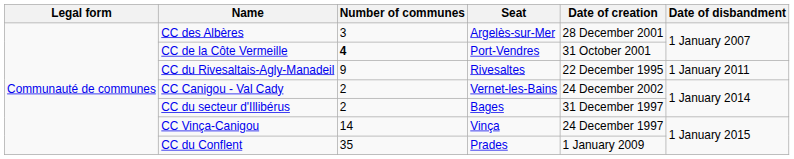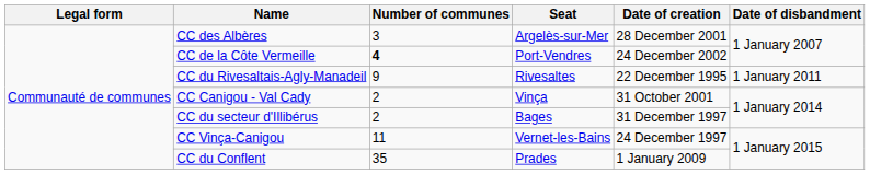CC de la Côte Vermeille | Date of creation: 31 October 2001 -> 24 December 2002
CC Canigou - Val Cady | Seat: Vernet-les-Bains -> Vinça
CC Canigou - Val Cady | Date of creation: 24 December 2002 -> 31 October 2001
CC Vinça-Canigou | Number of communes: 14 -> 11
CC Vinça-Canigou | Seat: Vinça -> Vernet-les-Bains
